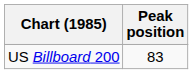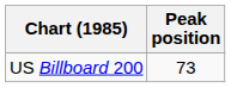US Billboard 200 | Peak position: 83 -> 73
